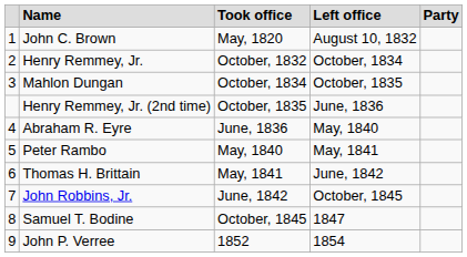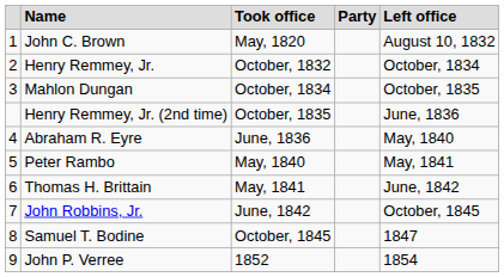columns swapped: Left office <-> Party
